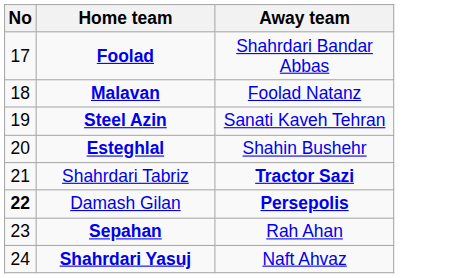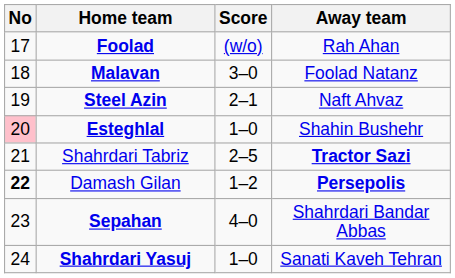+ column: Score | (w/o) | 3–0 | 2–1 | 1–0 | 2–5 | 1–2 | 4–0 | 1–0
Foolad | Away team: Shahrdari Bandar Abbas -> Rah Ahan
Steel Azin | Away team: Sanati Kaveh Tehran -> Naft Ahvaz
Esteghlal | No: no background -> pink background
Sepahan | Away team: Rah Ahan -> Shahrdari Bandar Abbas
Shahrdari Yasuj | Away team: Naft Ahvaz -> Sanati Kaveh Tehran
